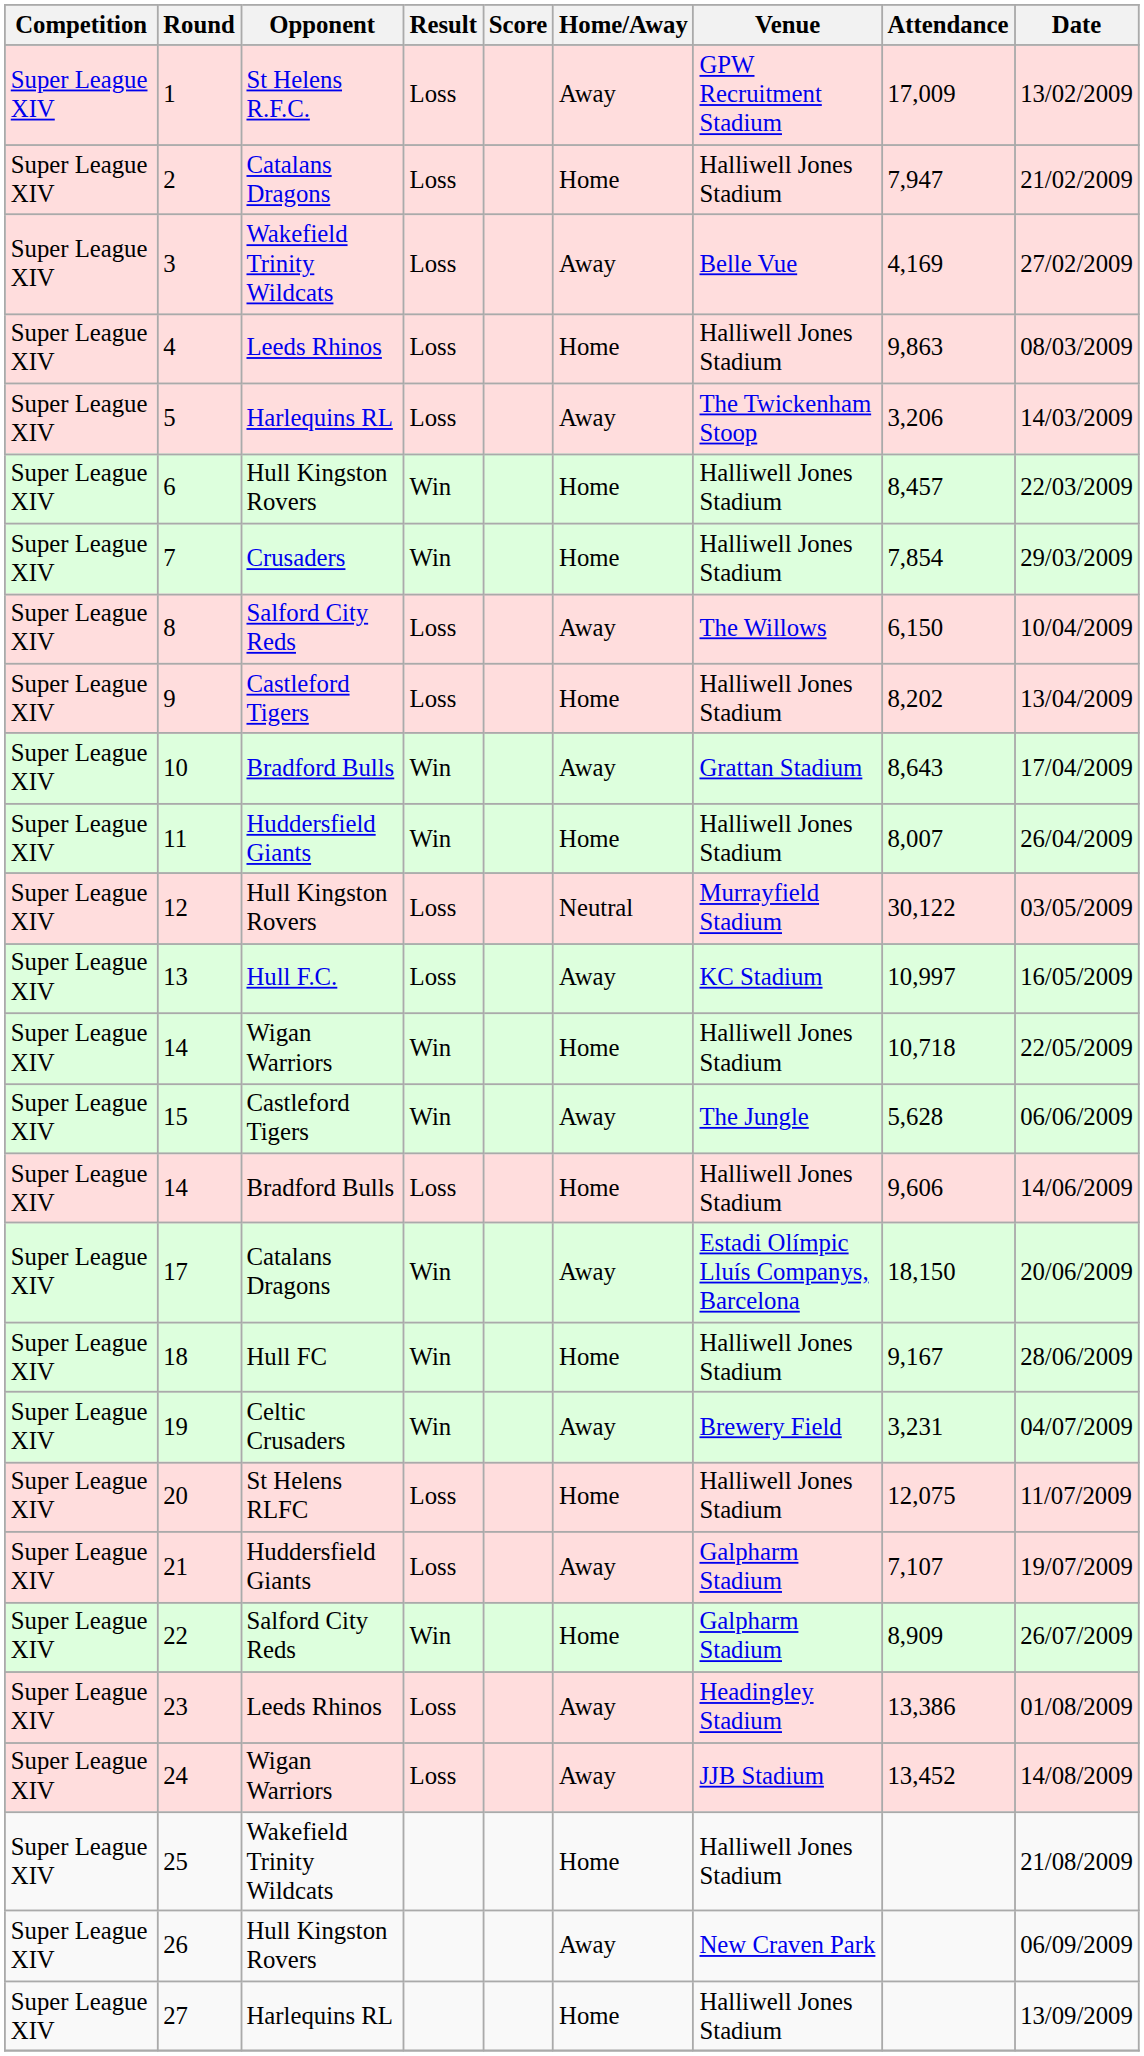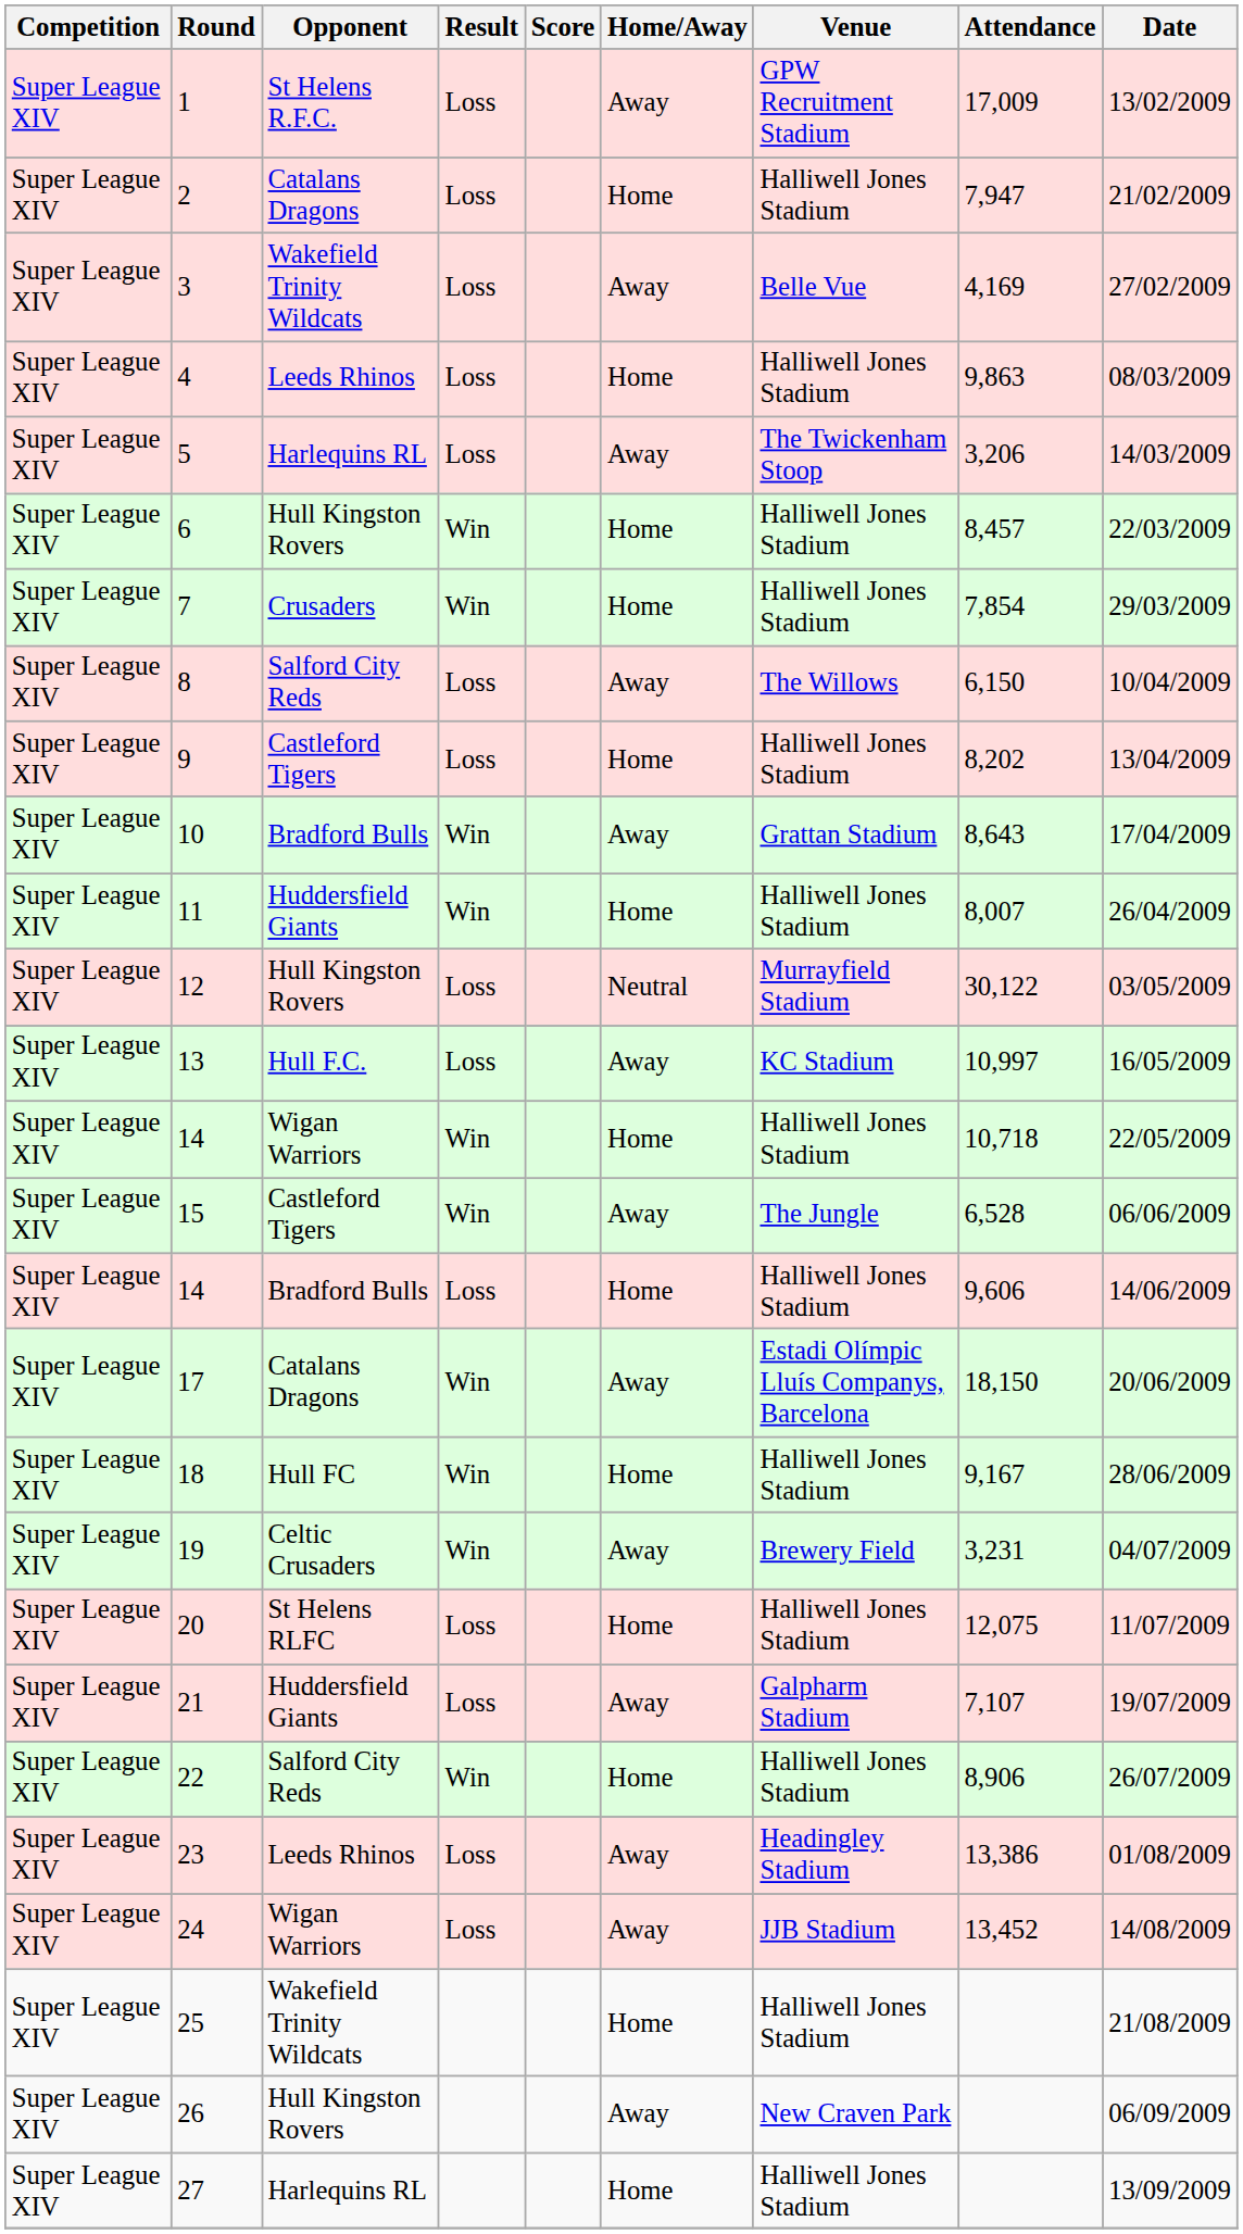15 | Attendance: 5,628 -> 6,528
22 | Venue: Galpharm Stadium -> Halliwell Jones Stadium
22 | Attendance: 8,909 -> 8,906
